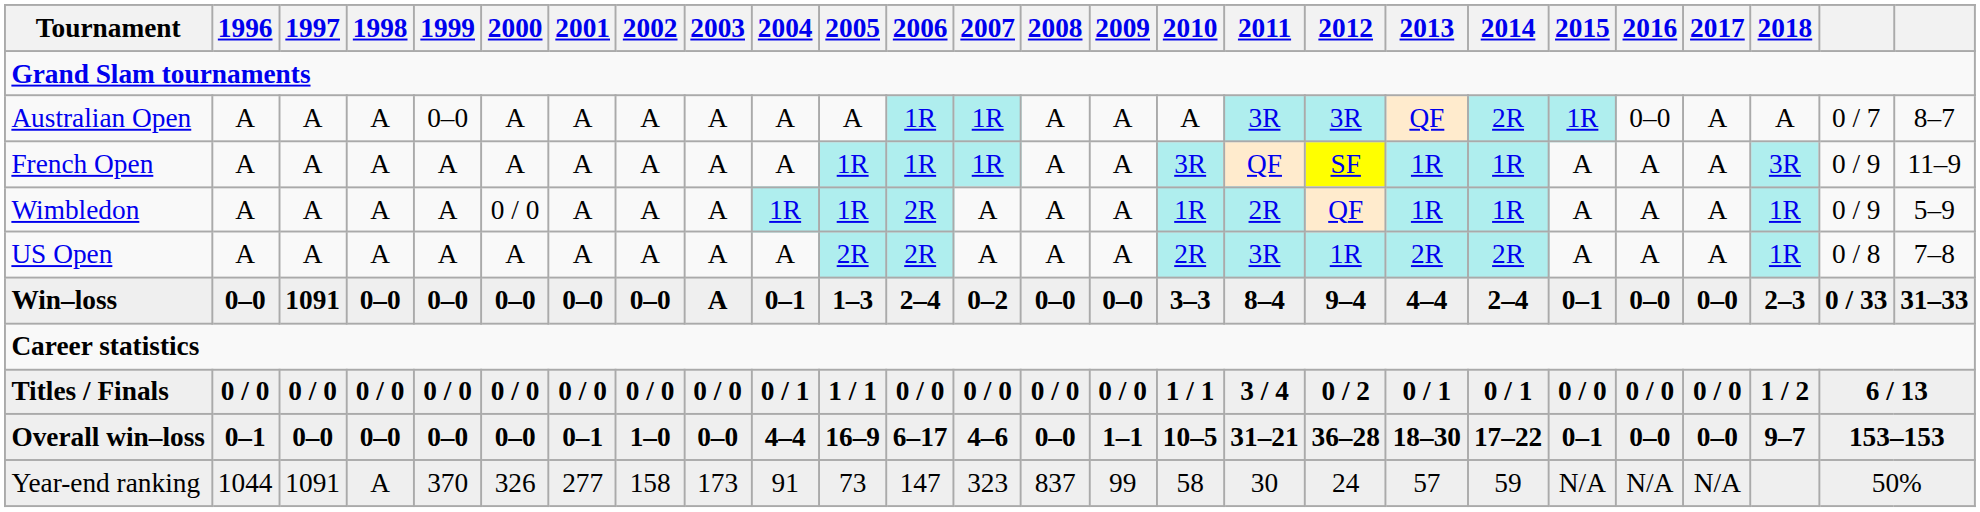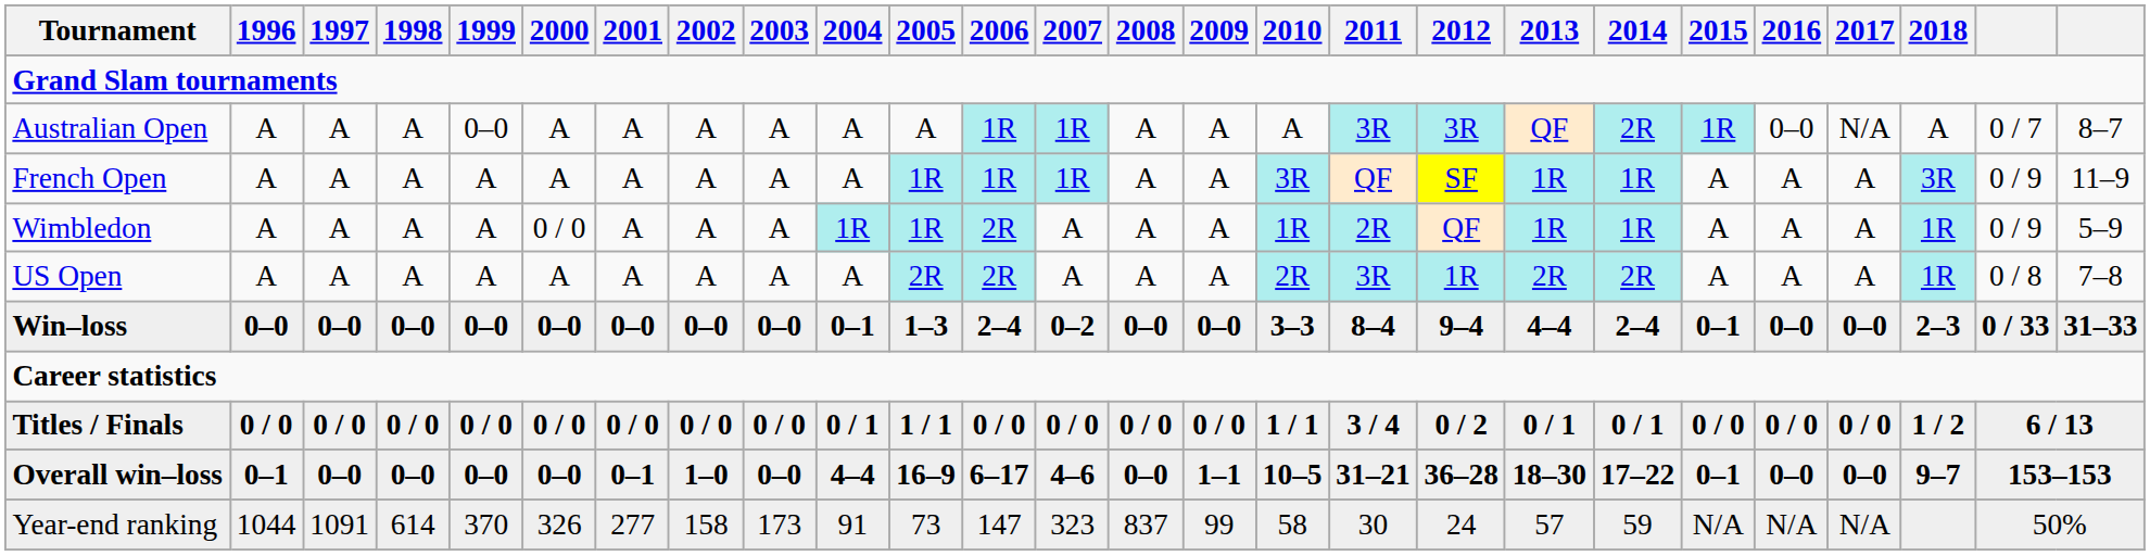Australian Open | 2017: A -> N/A
Win–loss | 1997: 1091 -> 0–0
Win–loss | 2003: A -> 0–0
Year-end ranking | 1998: A -> 614
